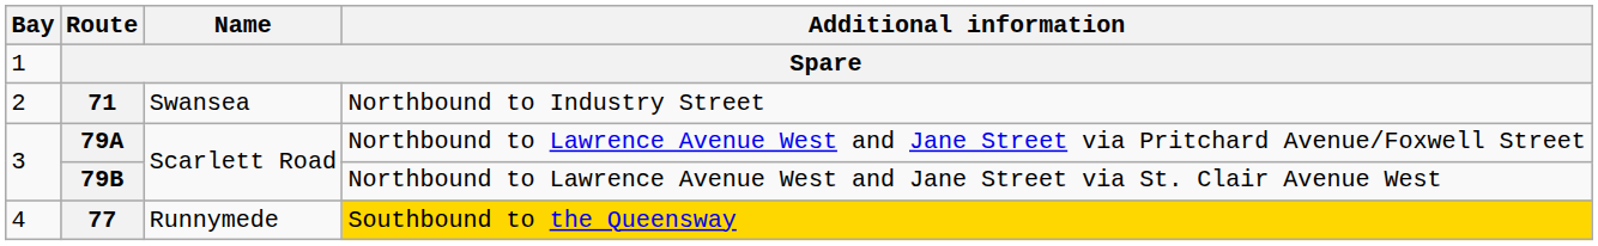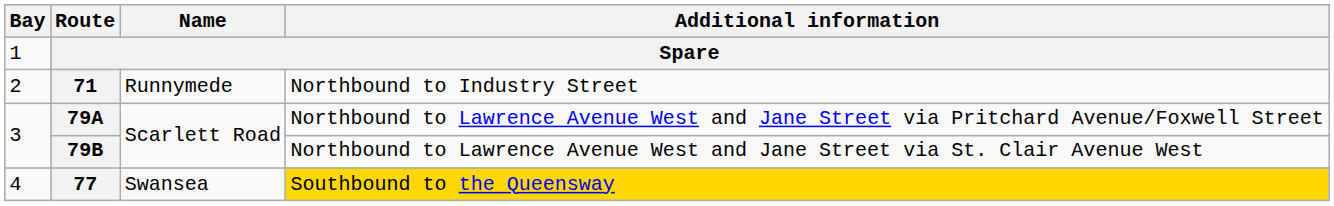71 | Name: Swansea -> Runnymede
77 | Name: Runnymede -> Swansea
